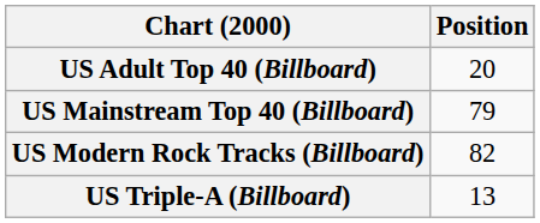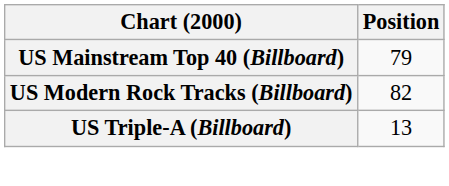- row: US Adult Top 40 (Billboard) | 20
